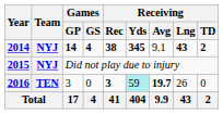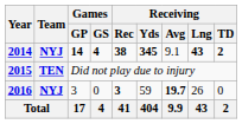2015 | Team: NYJ -> TEN
2016 | Team: TEN -> NYJ
2016 | Receiving / Yds: paleturquoise background -> no background
